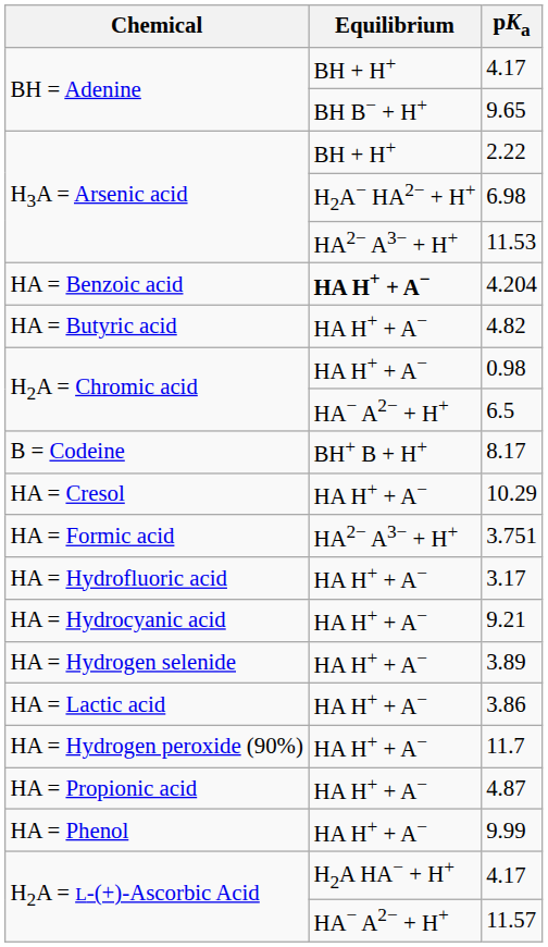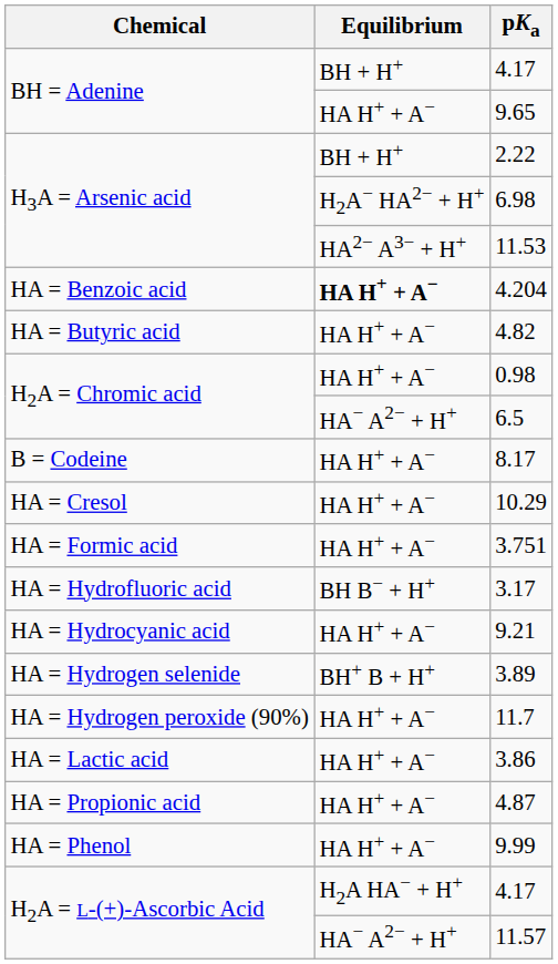9.65 | Equilibrium: BH B− + H+ -> HA H+ + A−
8.17 | Equilibrium: BH+ B + H+ -> HA H+ + A−
3.751 | Equilibrium: HA2− A3− + H+ -> HA H+ + A−
3.17 | Equilibrium: HA H+ + A− -> BH B− + H+
3.89 | Equilibrium: HA H+ + A− -> BH+ B + H+
rows swapped: 11.7 <-> 3.86
